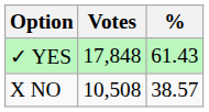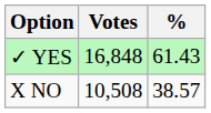✓ YES | Votes: 17,848 -> 16,848
